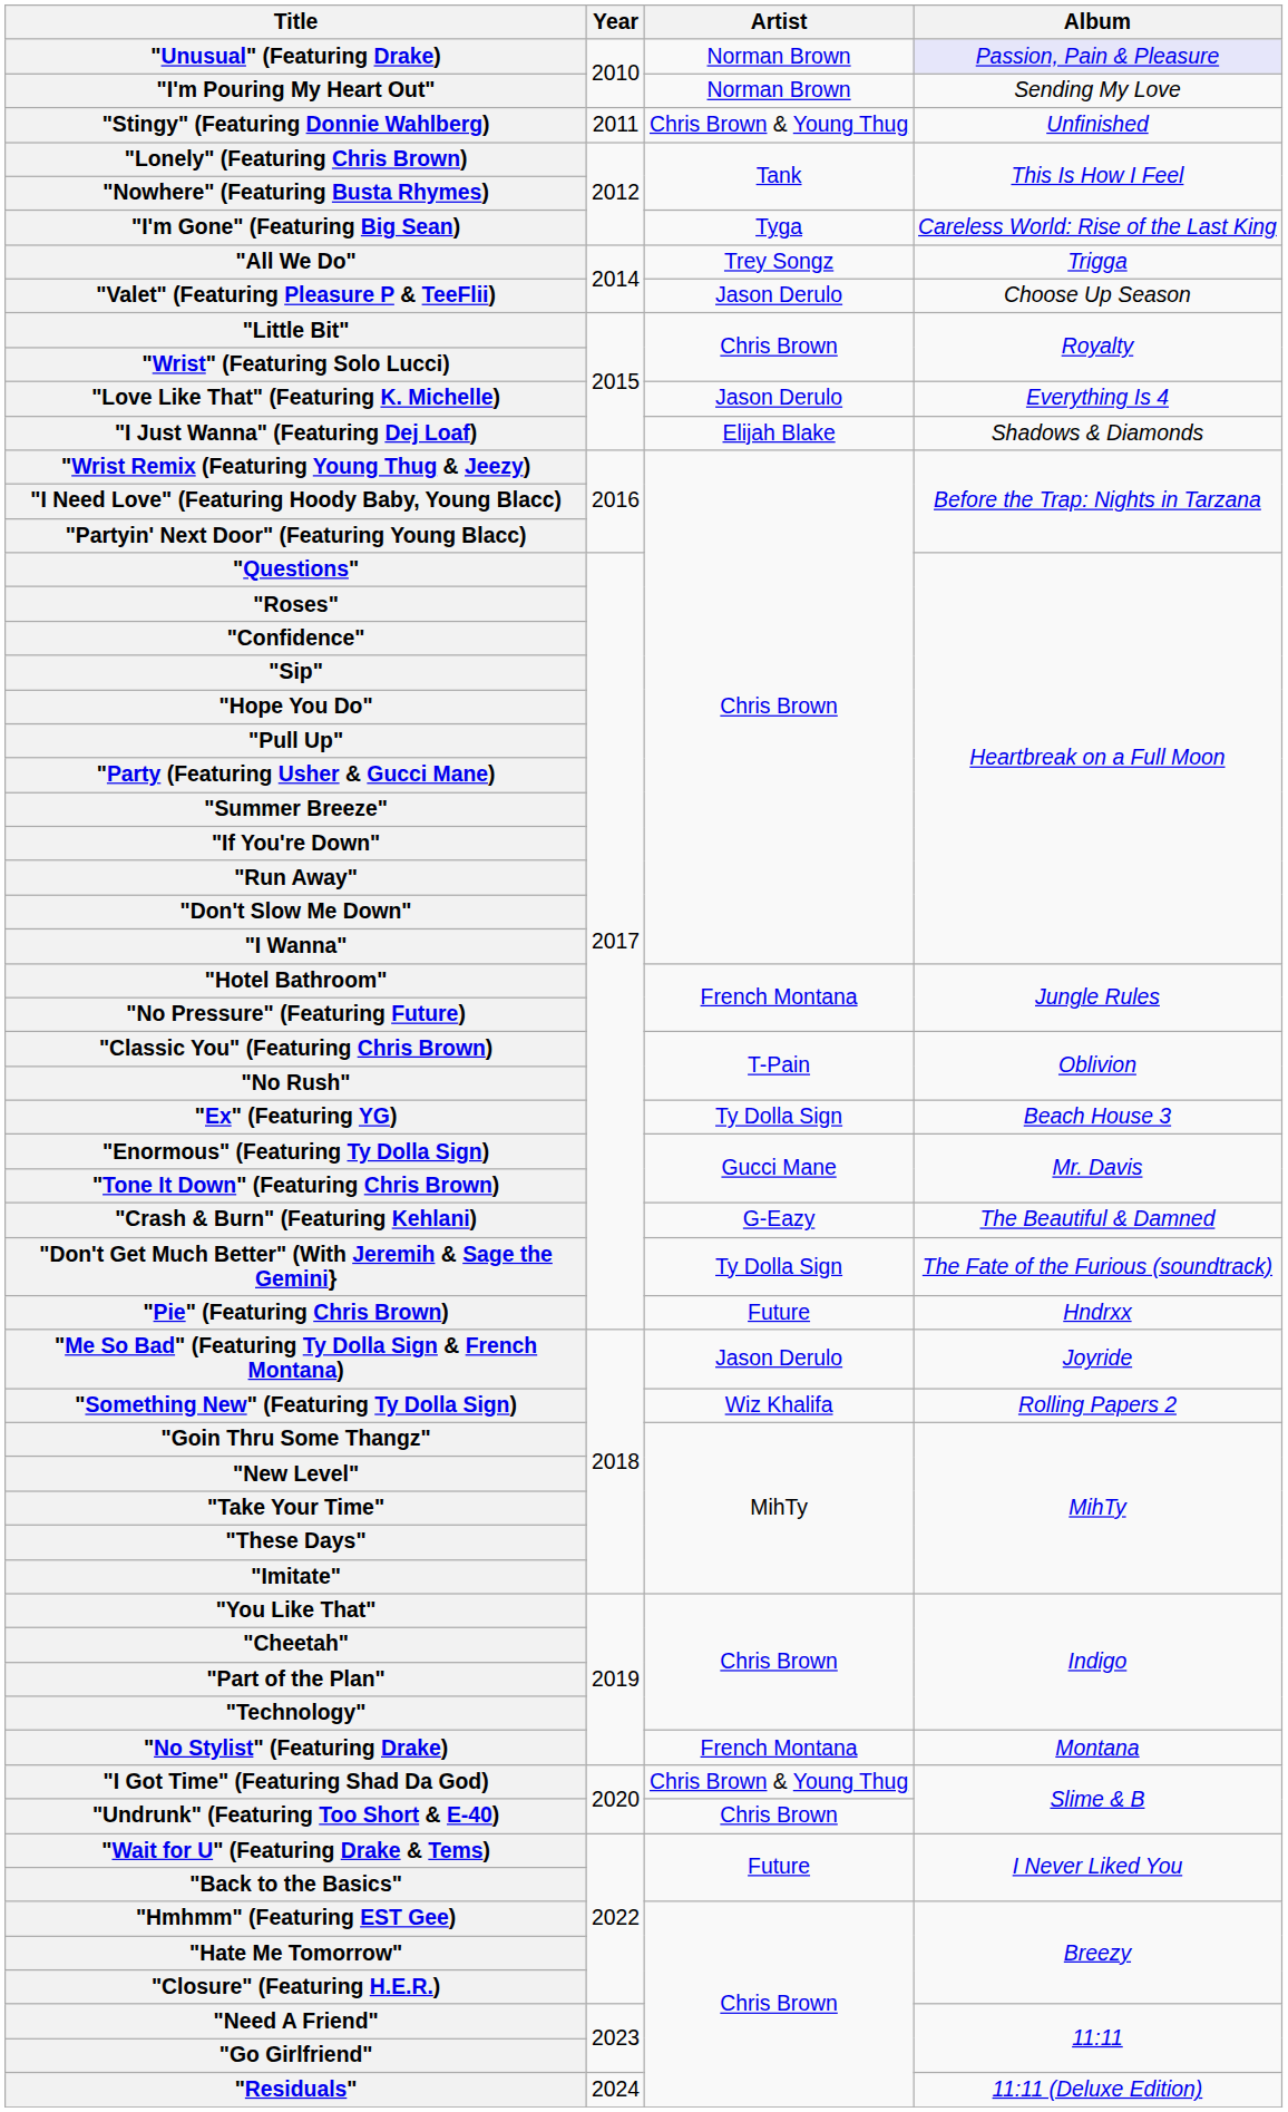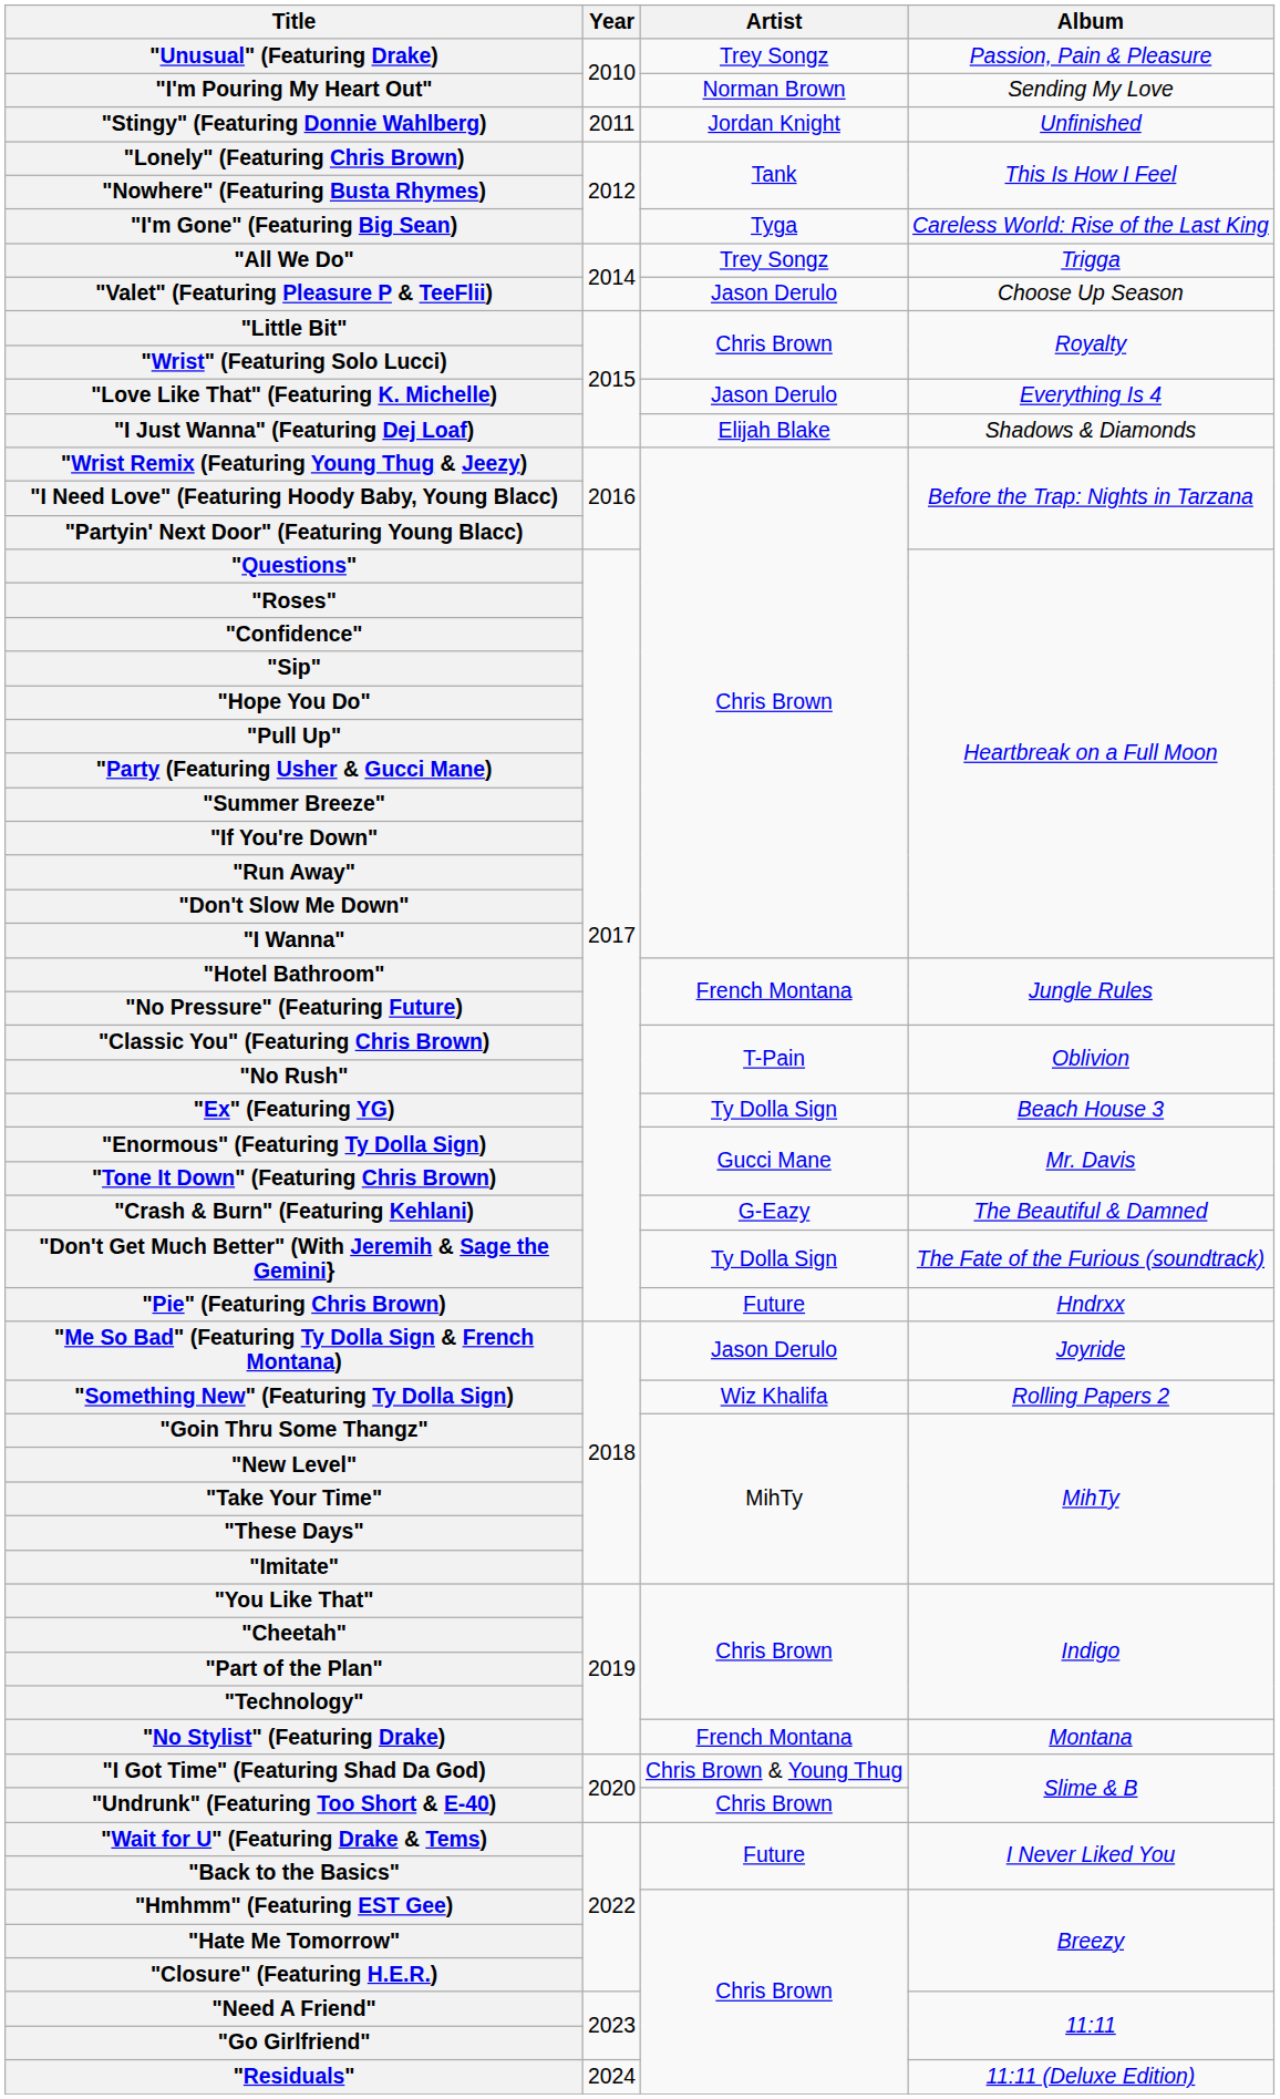"Unusual" (Featuring Drake) | Artist: Norman Brown -> Trey Songz
"Unusual" (Featuring Drake) | Album: lavender background -> no background
"Stingy" (Featuring Donnie Wahlberg) | Artist: Chris Brown & Young Thug -> Jordan Knight
